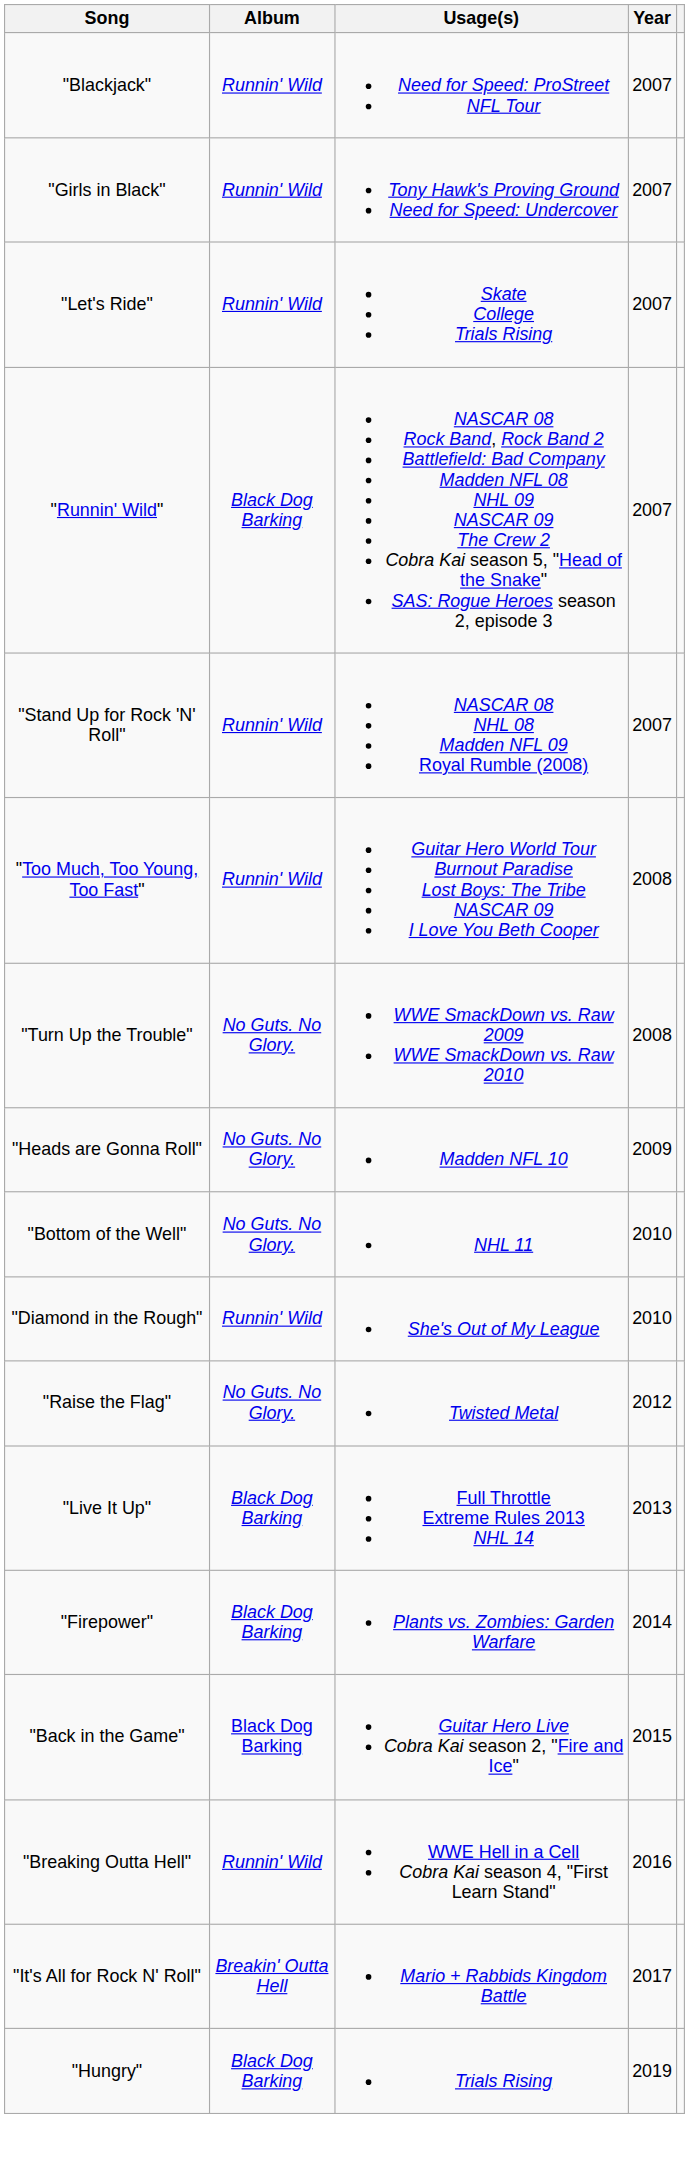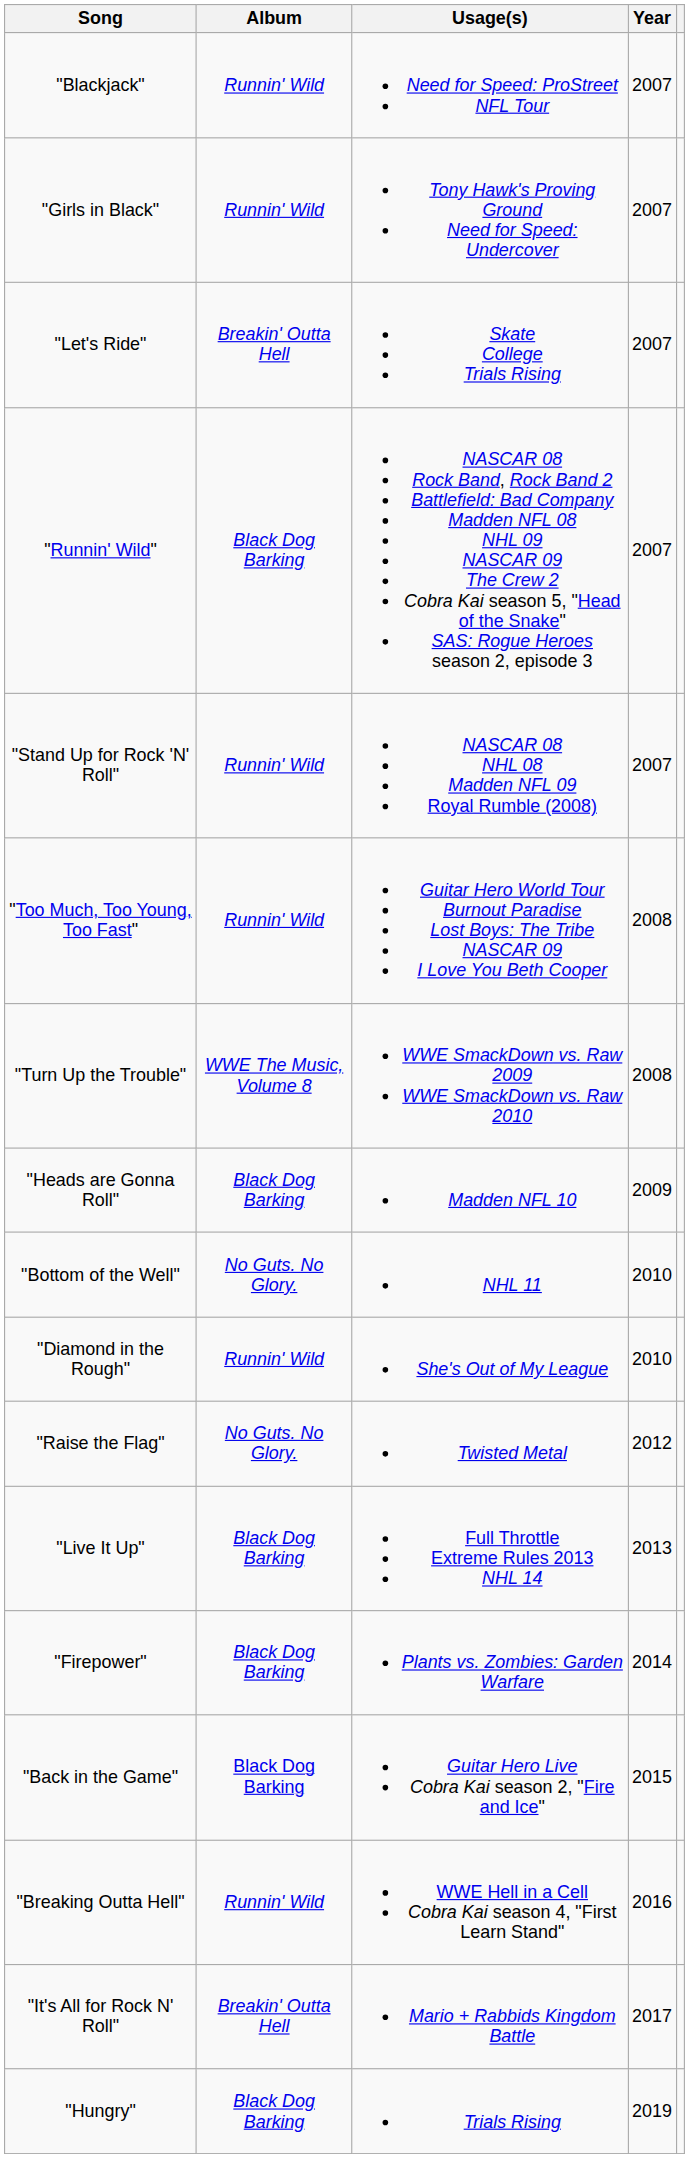"Let's Ride" | Album: Runnin' Wild -> Breakin' Outta Hell
"Turn Up the Trouble" | Album: No Guts. No Glory. -> WWE The Music, Volume 8
"Heads are Gonna Roll" | Album: No Guts. No Glory. -> Black Dog Barking
